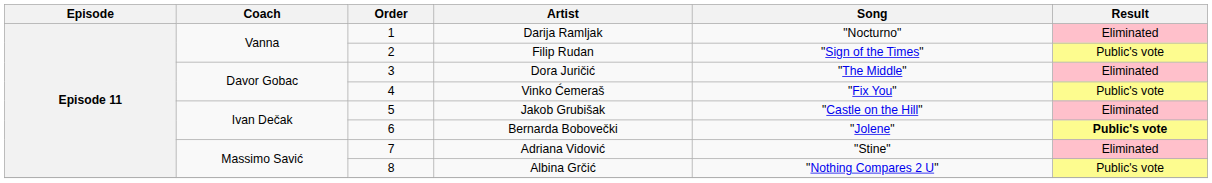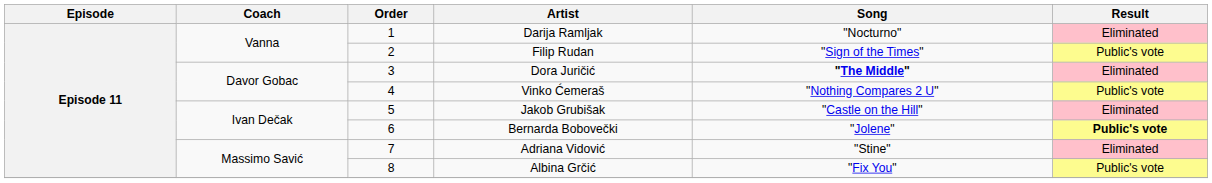Dora Juričić | Song: normal -> bold
Vinko Ćemeraš | Song: "Fix You" -> "Nothing Compares 2 U"
Albina Grčić | Song: "Nothing Compares 2 U" -> "Fix You"
